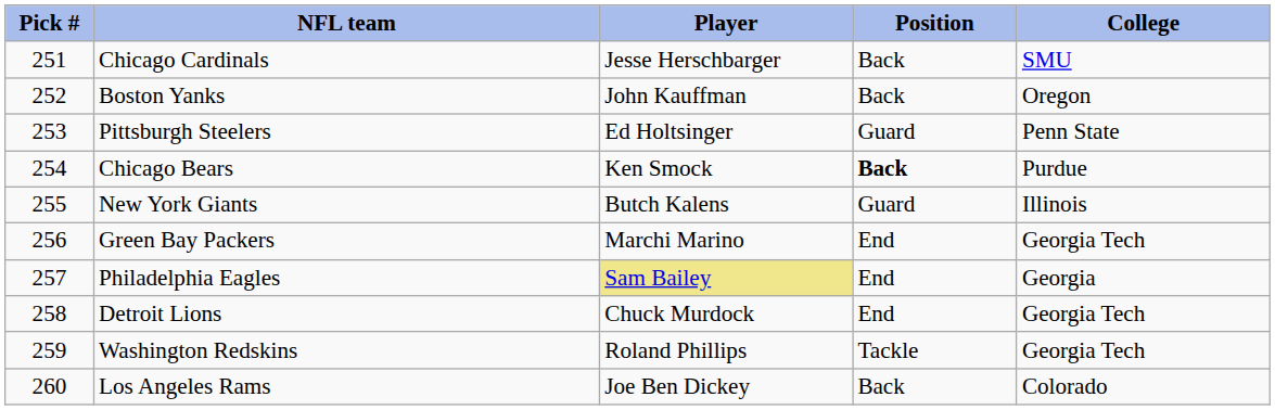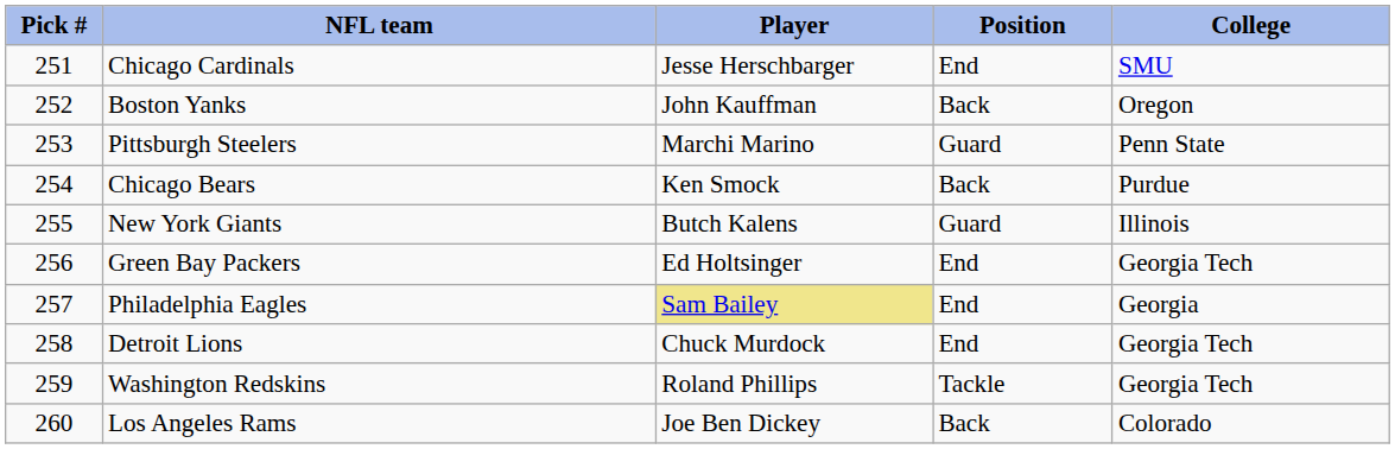Chicago Cardinals | Position: Back -> End
Pittsburgh Steelers | Player: Ed Holtsinger -> Marchi Marino
Chicago Bears | Position: bold -> normal
Green Bay Packers | Player: Marchi Marino -> Ed Holtsinger
